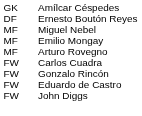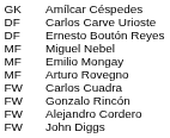+ row: DF | Carlos Carve Urioste
- row: FW | Eduardo de Castro
+ row: FW | Alejandro Cordero
